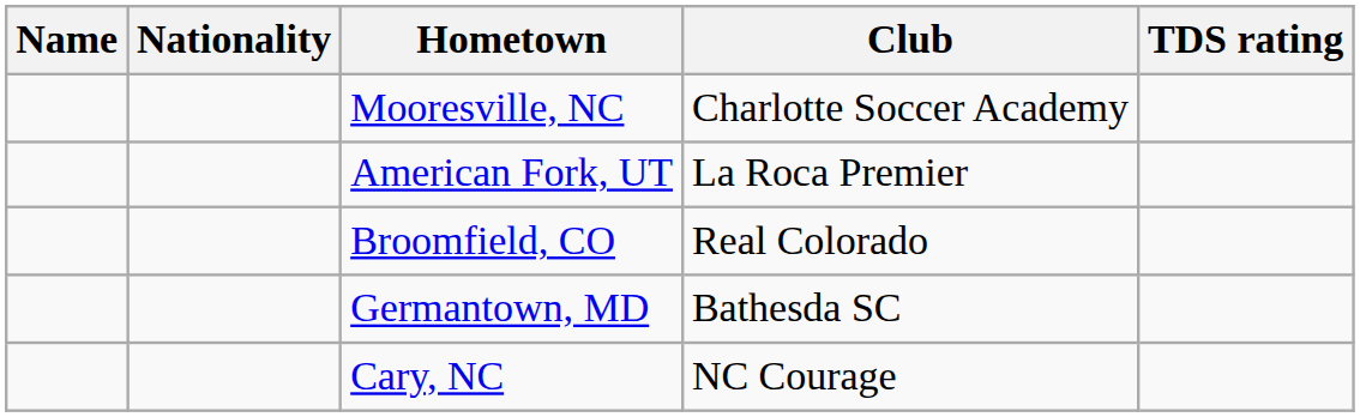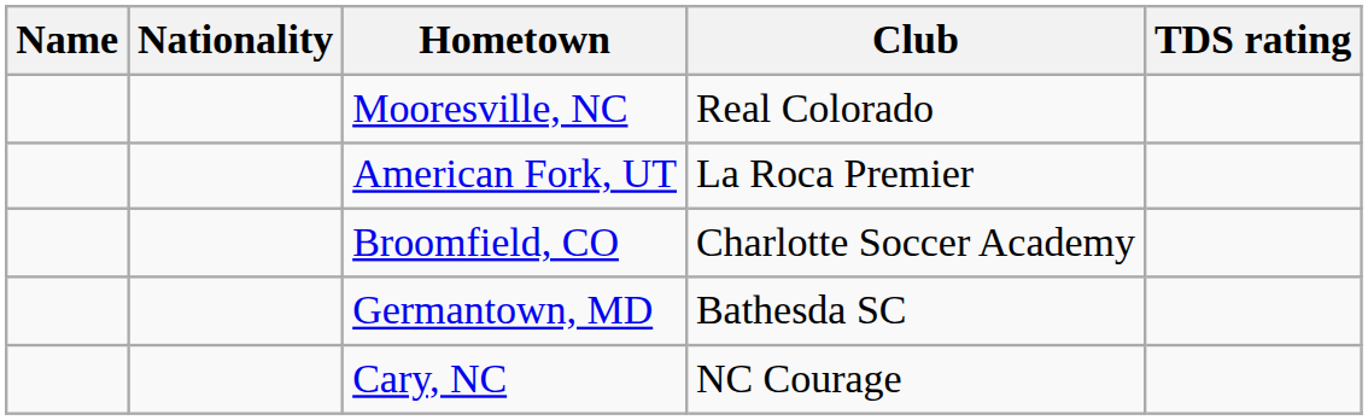Mooresville, NC | Club: Charlotte Soccer Academy -> Real Colorado
Broomfield, CO | Club: Real Colorado -> Charlotte Soccer Academy
